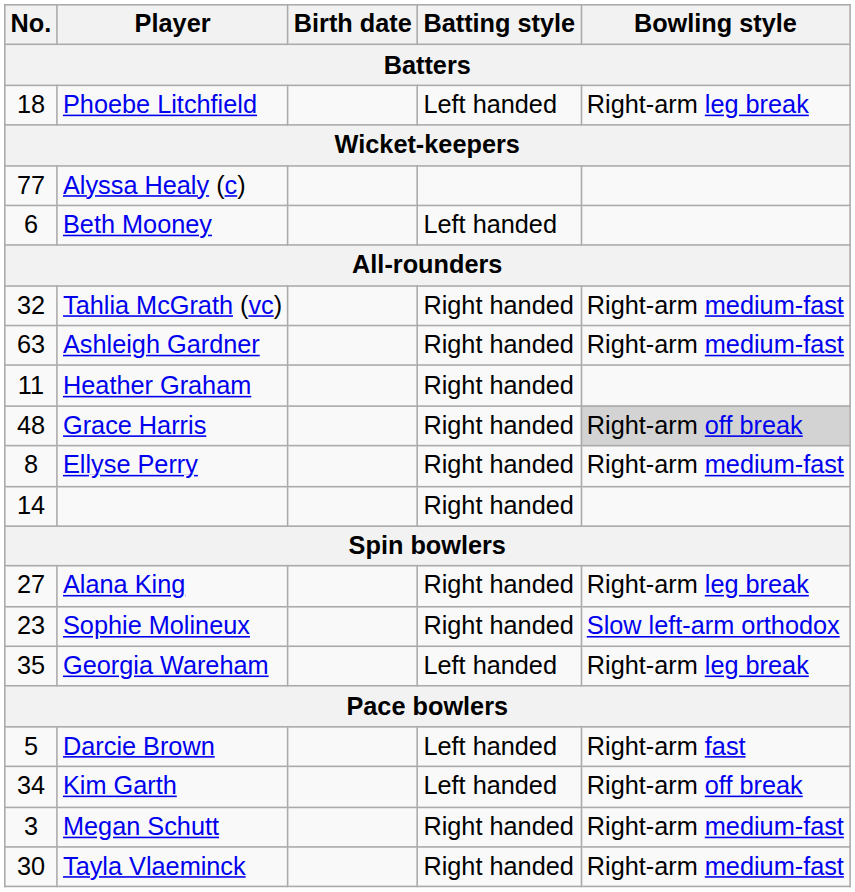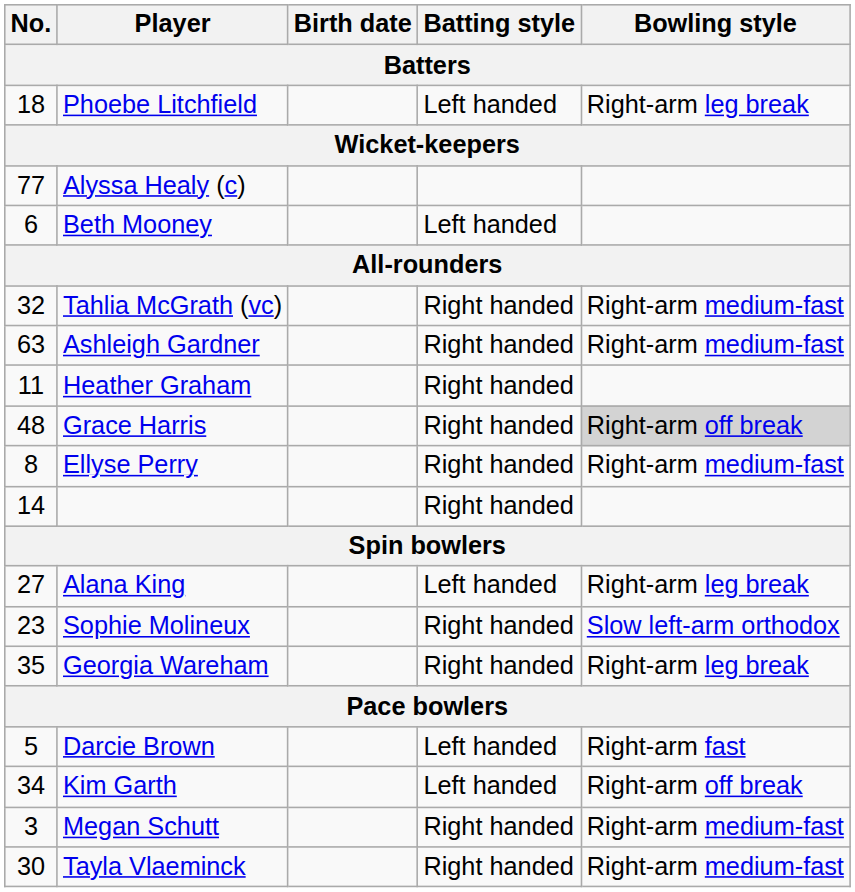Alana King | Batting style: Right handed -> Left handed
Georgia Wareham | Batting style: Left handed -> Right handed
